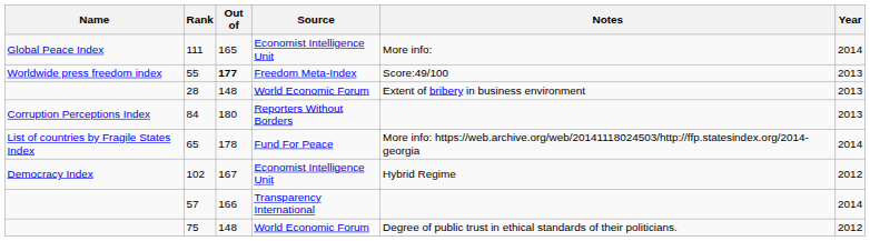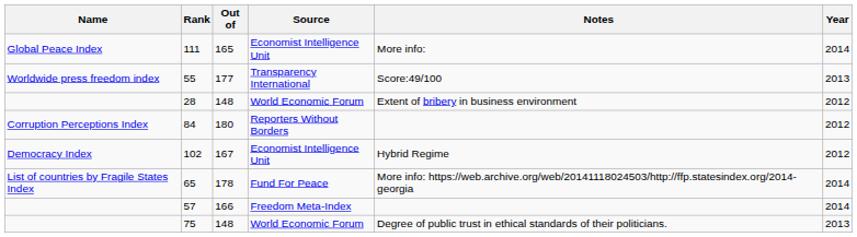55 | Out of: bold -> normal
55 | Source: Freedom Meta-Index -> Transparency International
28 | Year: 2013 -> 2012
84 | Year: 2013 -> 2012
rows swapped: 102 <-> 65
57 | Source: Transparency International -> Freedom Meta-Index
75 | Year: 2012 -> 2013
